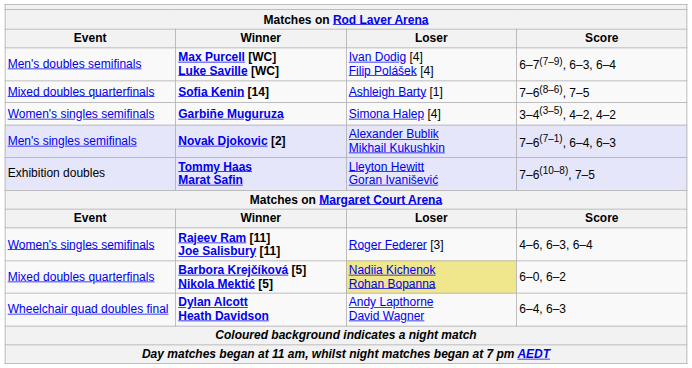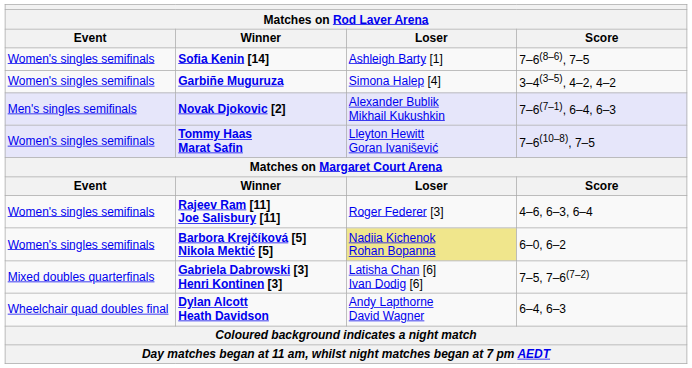- row: Men's doubles semifinals | Max Purcell [WC] Luke Saville [WC] | Ivan Dodig [4] Filip Polášek [4] | 6–7(7–9), 6–3, 6–4
Sofia Kenin [14] | Event: Mixed doubles quarterfinals -> Women's singles semifinals
Tommy Haas Marat Safin | Event: Exhibition doubles -> Women's singles semifinals
Barbora Krejčíková [5] Nikola Mektić [5] | Event: Mixed doubles quarterfinals -> Women's singles semifinals
+ row: Mixed doubles quarterfinals | Gabriela Dabrowski [3] Henri Kontinen [3] | Latisha Chan [6] Ivan Dodig [6] | 7–5, 7–6(7–2)
